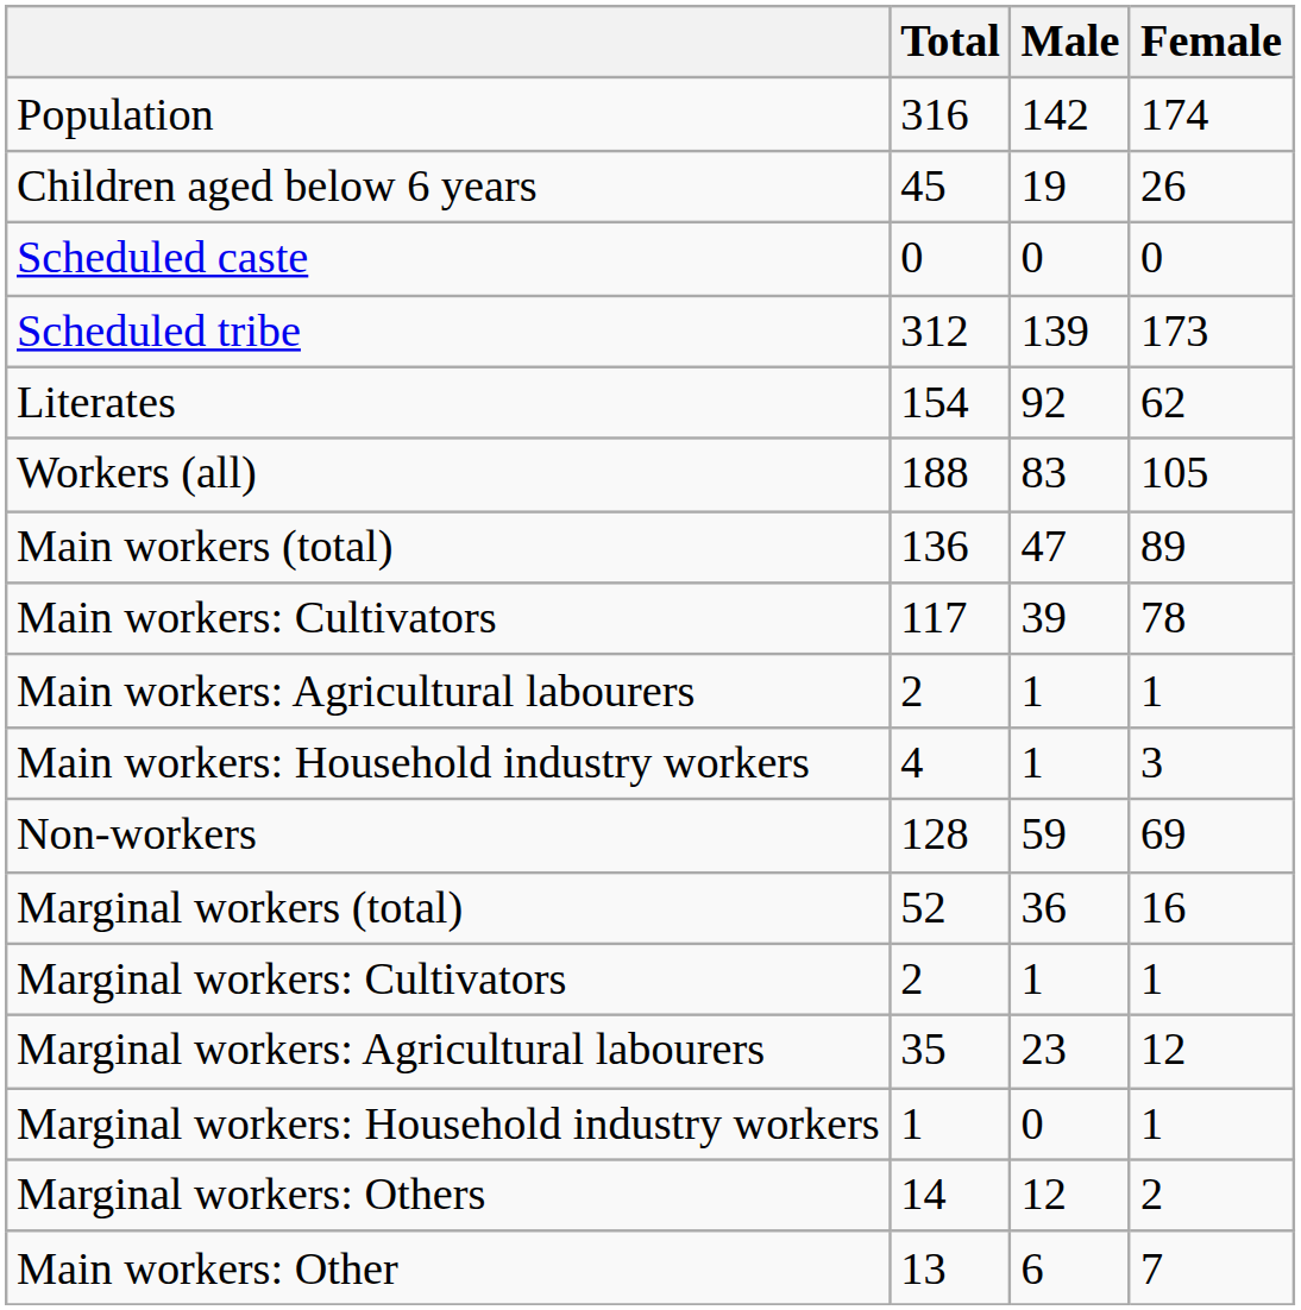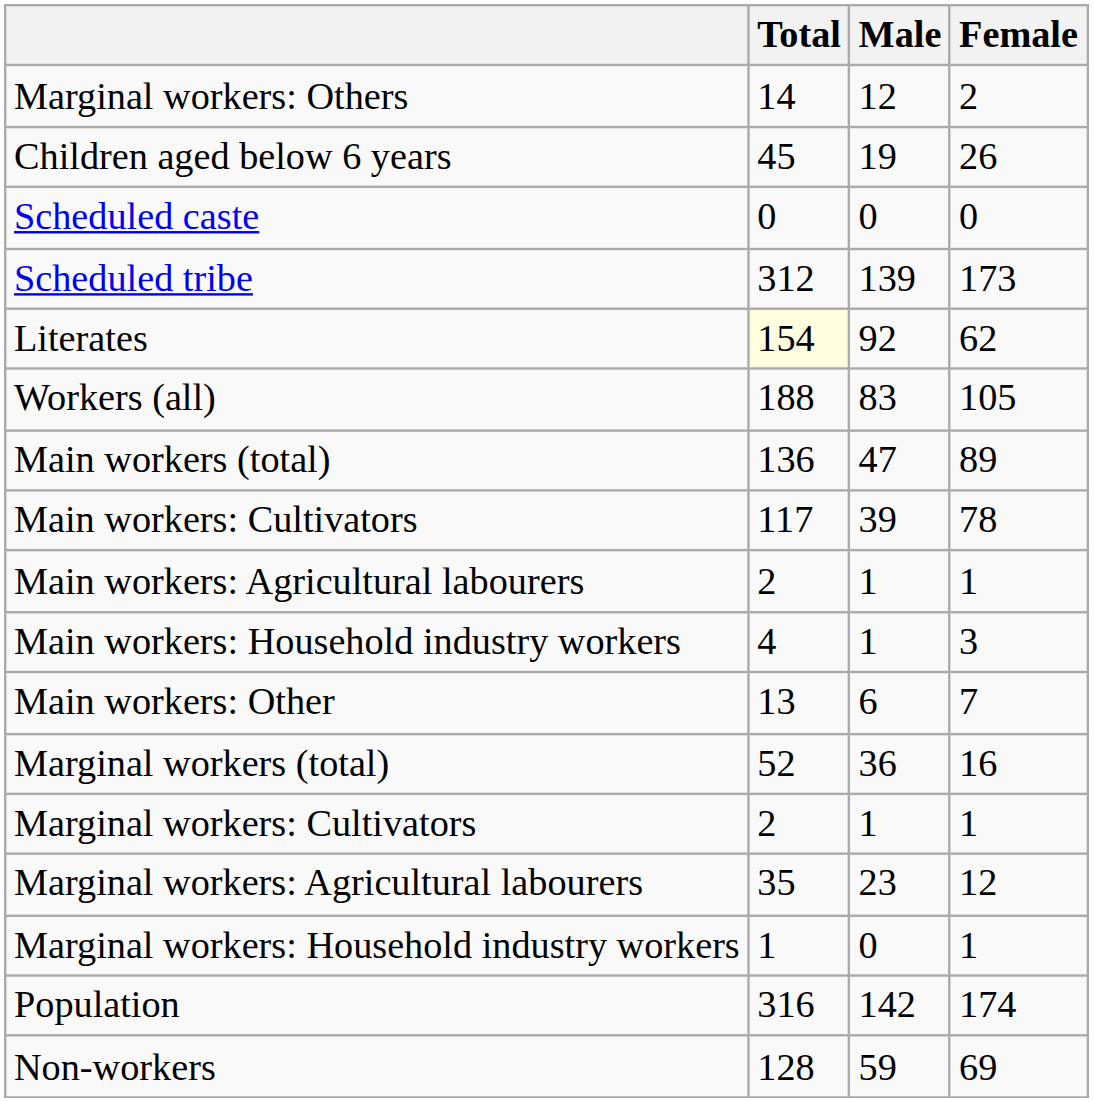rows swapped: Population <-> Marginal workers: Others
Literates | Total: no background -> lightyellow background
rows swapped: Main workers: Other <-> Non-workers
